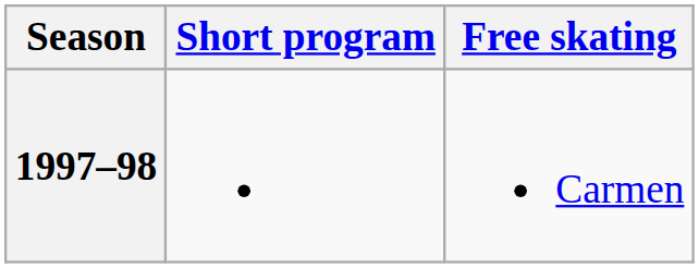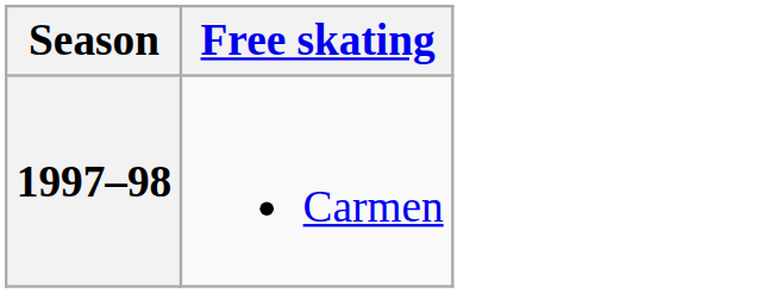- column: Short program
